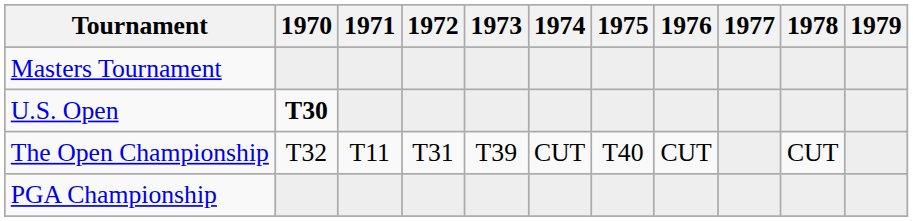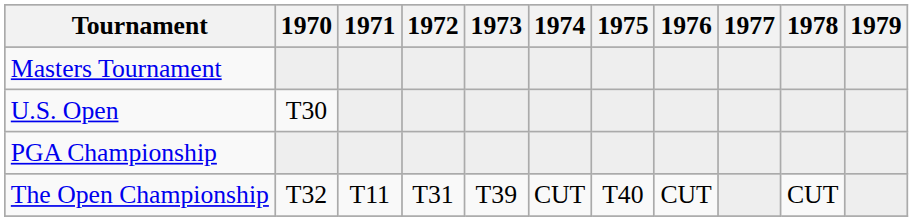U.S. Open | 1970: bold -> normal
rows swapped: The Open Championship <-> PGA Championship
